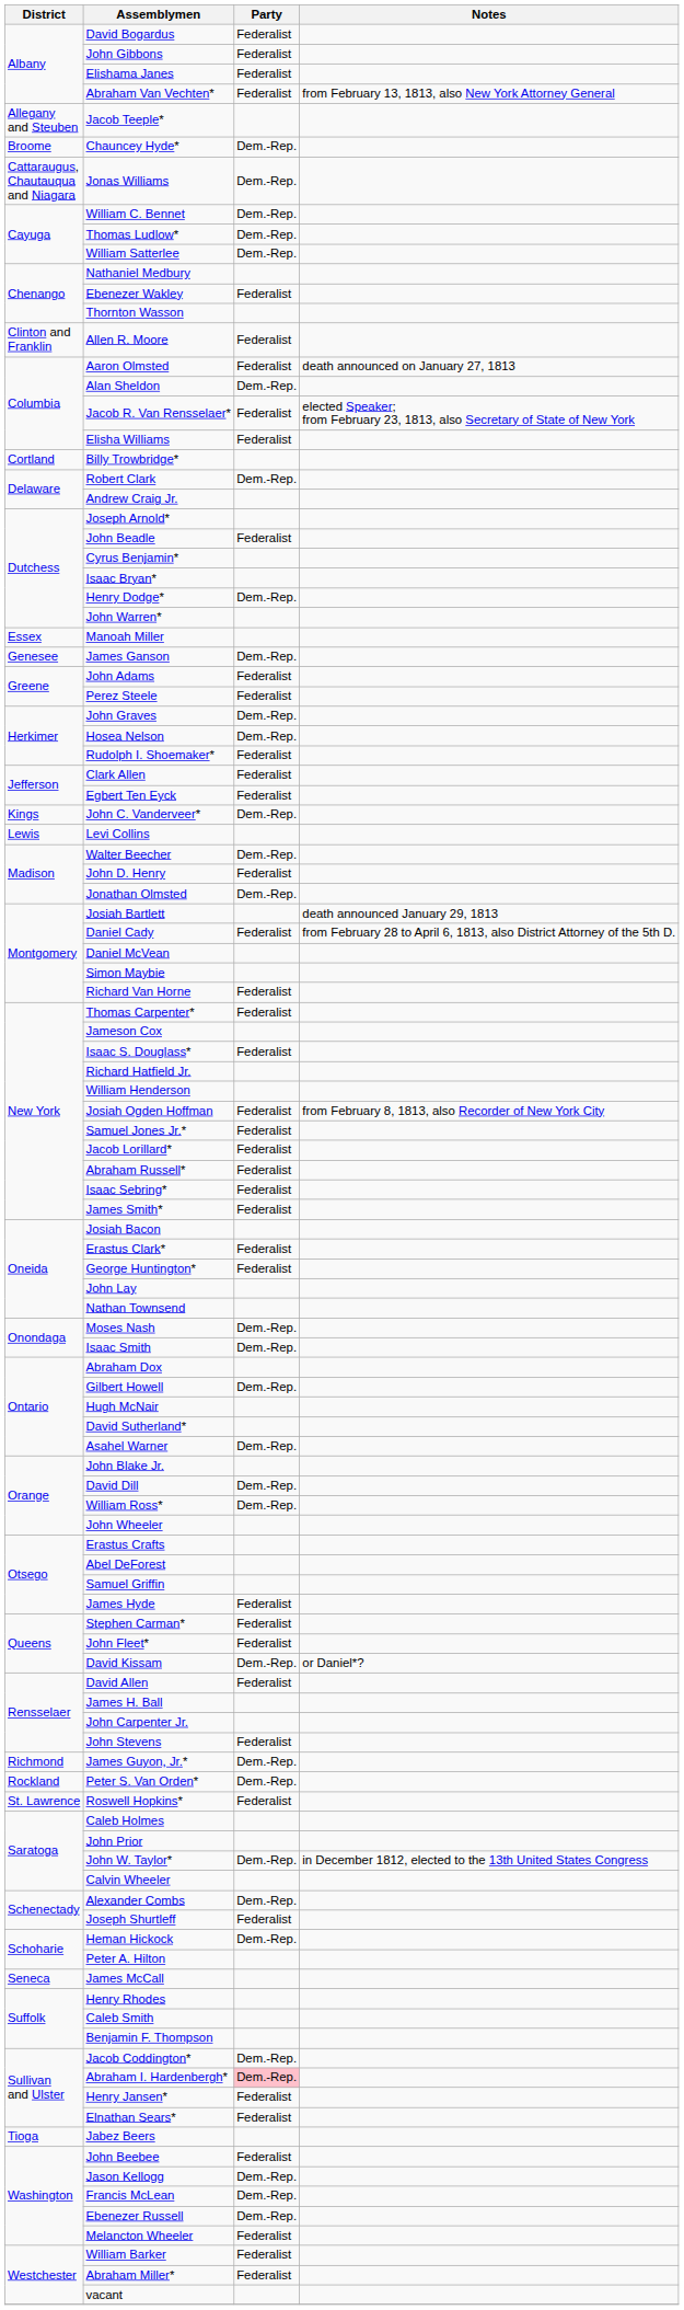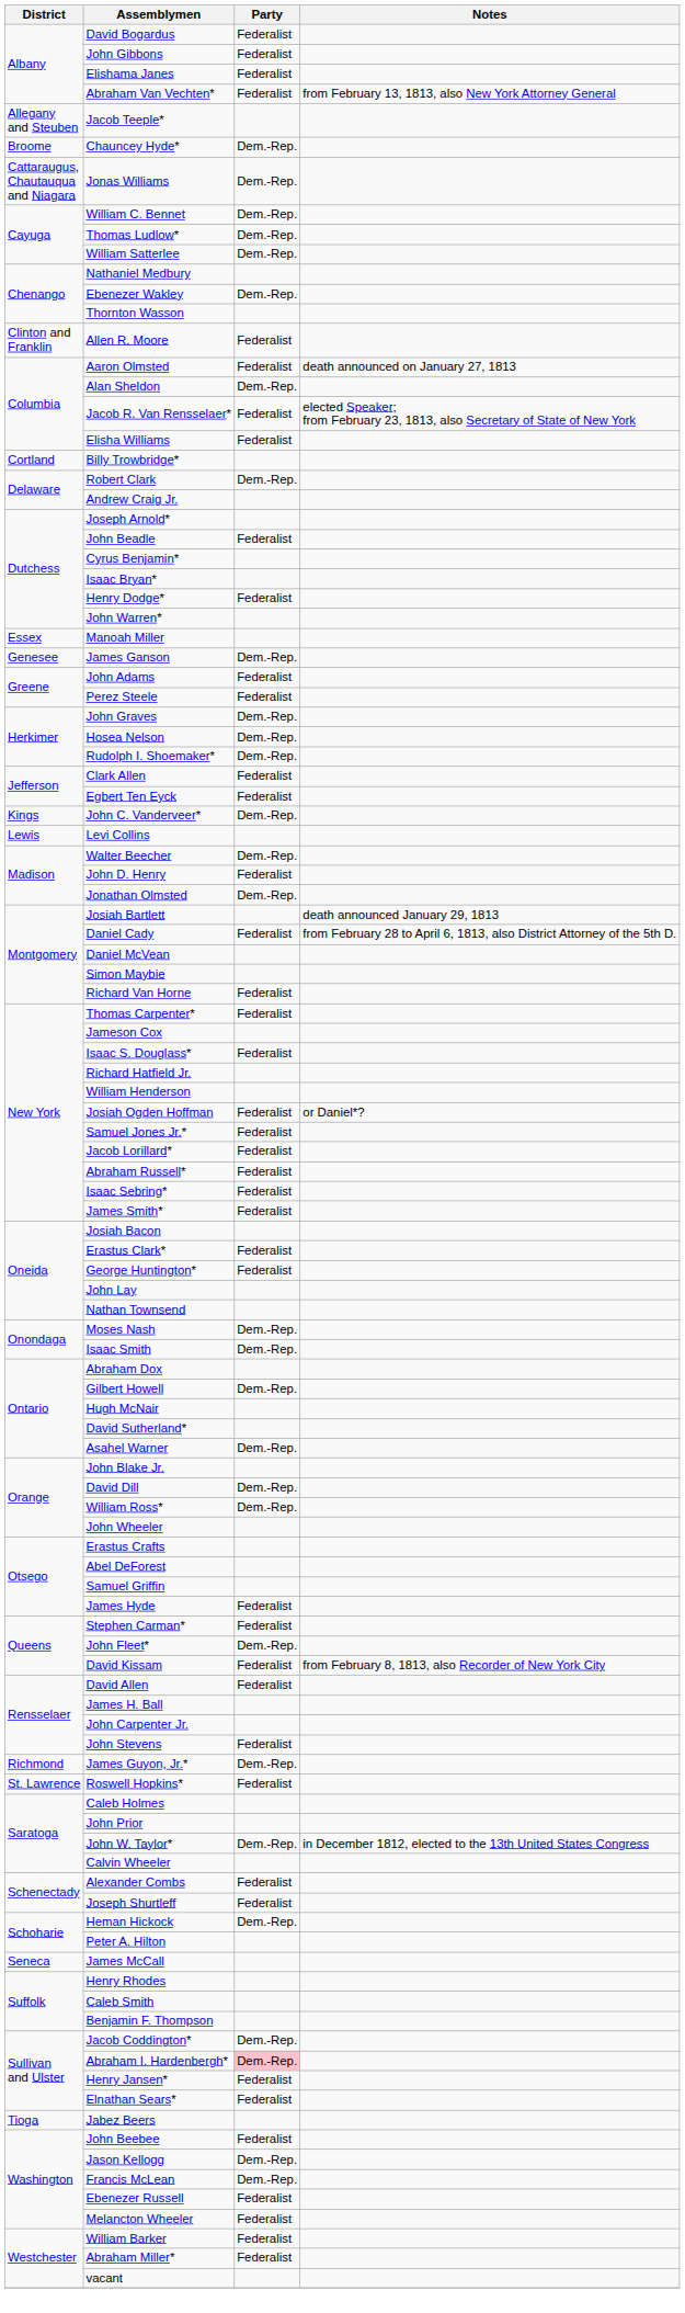Ebenezer Wakley | Party: Federalist -> Dem.-Rep.
Henry Dodge* | Party: Dem.-Rep. -> Federalist
Rudolph I. Shoemaker* | Party: Federalist -> Dem.-Rep.
Josiah Ogden Hoffman | Notes: from February 8, 1813, also Recorder of New York City -> or Daniel*?
John Fleet* | Party: Federalist -> Dem.-Rep.
David Kissam | Party: Dem.-Rep. -> Federalist
David Kissam | Notes: or Daniel*? -> from February 8, 1813, also Recorder of New York City
- row: Rockland | Peter S. Van Orden* | Dem.-Rep.
Alexander Combs | Party: Dem.-Rep. -> Federalist
Ebenezer Russell | Party: Dem.-Rep. -> Federalist
